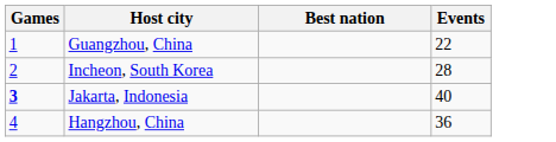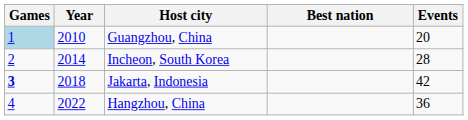+ column: Year | 2010 | 2014 | 2018 | 2022
Guangzhou, China | Games: no background -> lightblue background
Guangzhou, China | Events: 22 -> 20
Jakarta, Indonesia | Events: 40 -> 42
